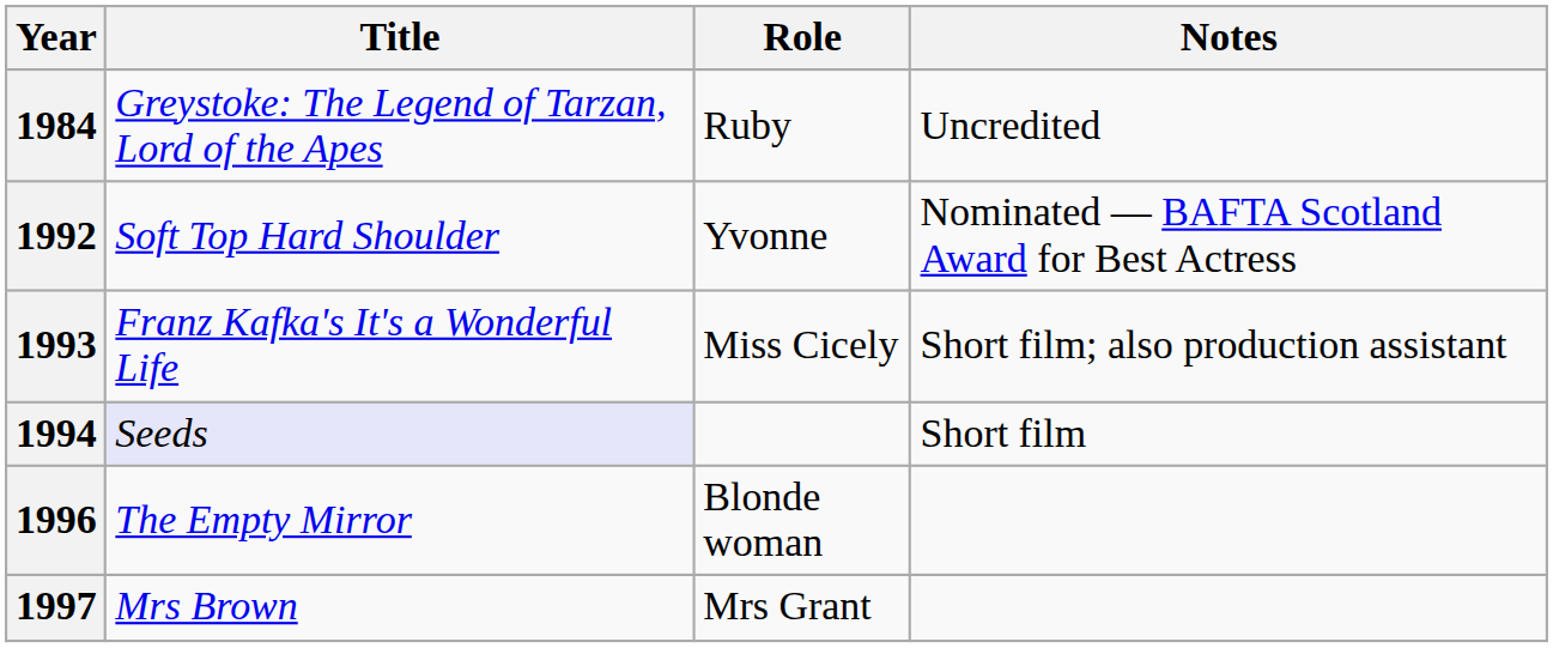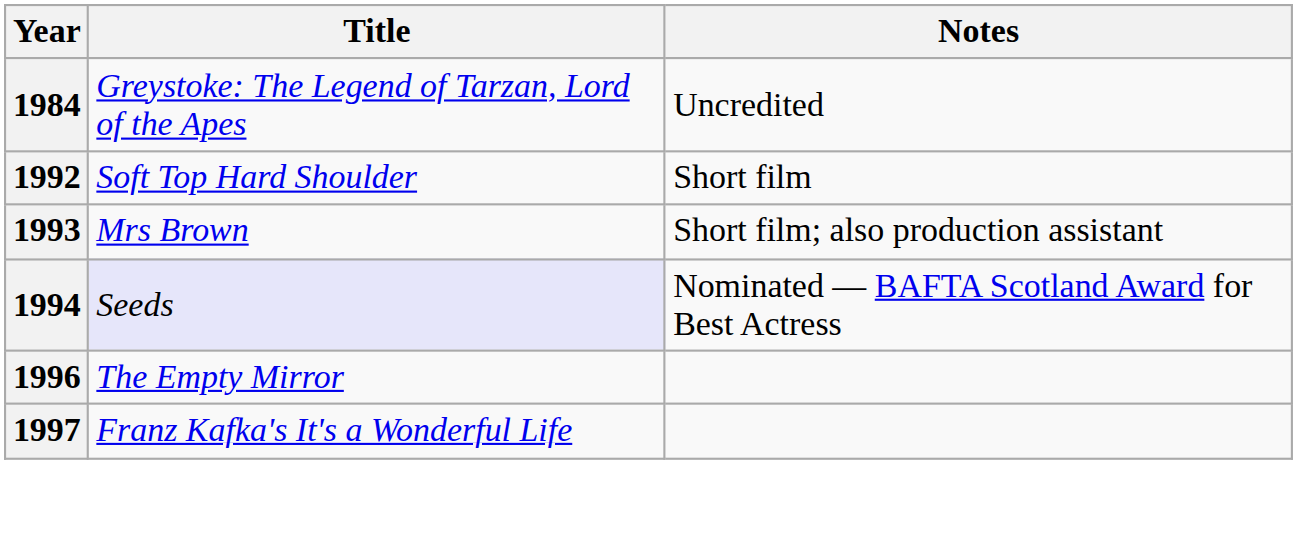- column: Role | Ruby | Yvonne | Miss Cicely | Blonde woman | Mrs Grant
1992 | Notes: Nominated — BAFTA Scotland Award for Best Actress -> Short film
1993 | Title: Franz Kafka's It's a Wonderful Life -> Mrs Brown
1994 | Notes: Short film -> Nominated — BAFTA Scotland Award for Best Actress
1997 | Title: Mrs Brown -> Franz Kafka's It's a Wonderful Life
